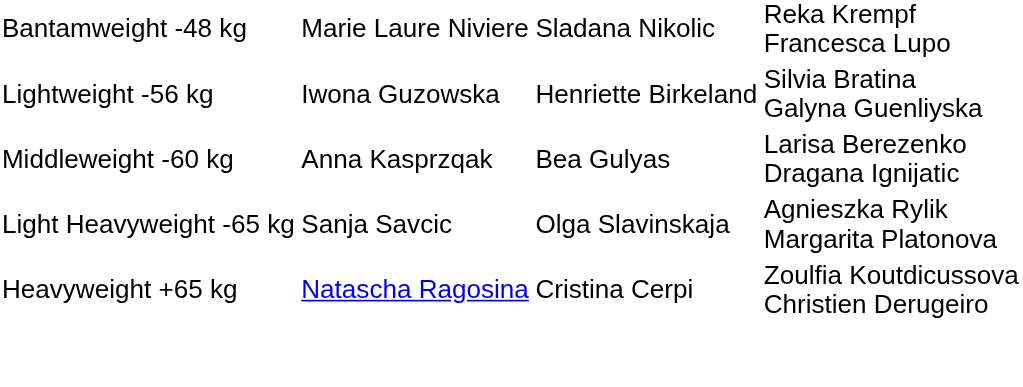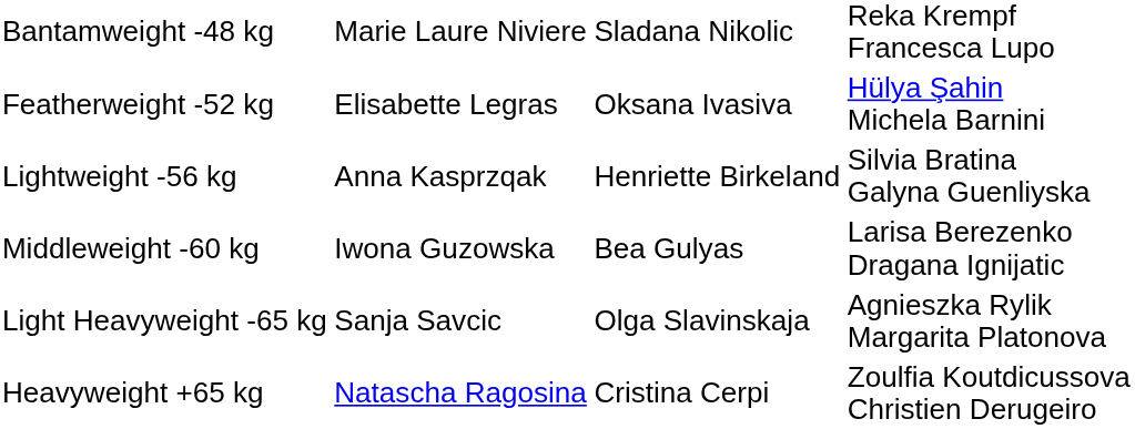+ row: Featherweight -52 kg | Elisabette Legras | Oksana Ivasiva | Hülya Şahin Michela Barnini
Lightweight -56 kg | column 2: Iwona Guzowska -> Anna Kasprzqak
Middleweight -60 kg | column 2: Anna Kasprzqak -> Iwona Guzowska
